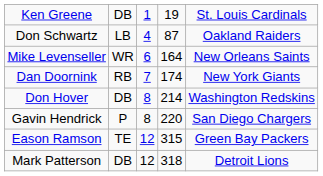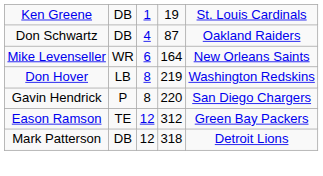Don Schwartz | column 2: LB -> DB
- row: Dan Doornink | RB | 7 | 174 | New York Giants
Don Hover | column 2: DB -> LB
Don Hover | column 4: 214 -> 219
Eason Ramson | column 4: 315 -> 312
